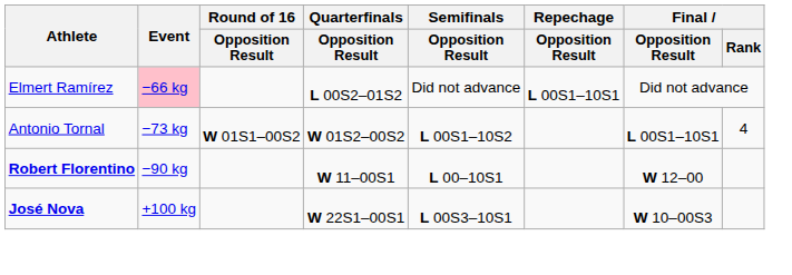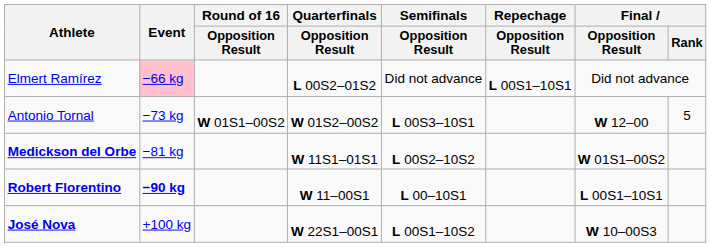Antonio Tornal | Semifinals / Opposition Result: L 00S1–10S2 -> L 00S3–10S1
Antonio Tornal | Final / Opposition Result: L 00S1–10S1 -> W 12–00
Antonio Tornal | Final / Rank: 4 -> 5
+ row: Medickson del Orbe | −81 kg | W 11S1–01S1 | L 00S2–10S2 | W 01S1–00S2
Robert Florentino | Event: normal -> bold
Robert Florentino | Final / Opposition Result: W 12–00 -> L 00S1–10S1
José Nova | Semifinals / Opposition Result: L 00S3–10S1 -> L 00S1–10S2
